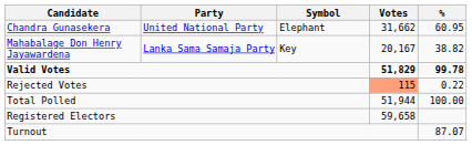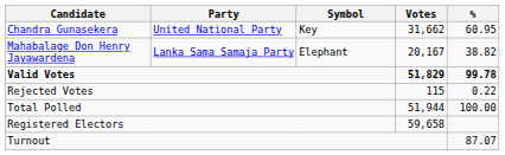Chandra Gunasekera | Symbol: Elephant -> Key
Mahabalage Don Henry Jayawardena | Symbol: Key -> Elephant
Rejected Votes | Votes: lightsalmon background -> no background
